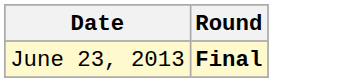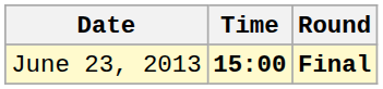+ column: Time | 15:00
